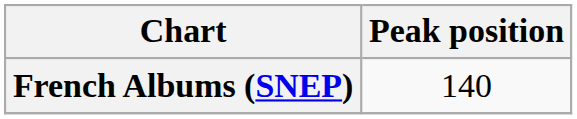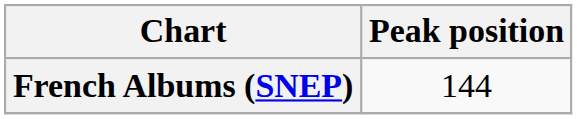French Albums (SNEP) | Peak position: 140 -> 144
